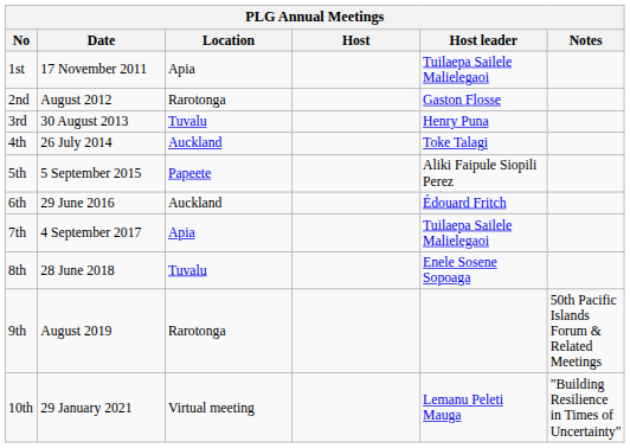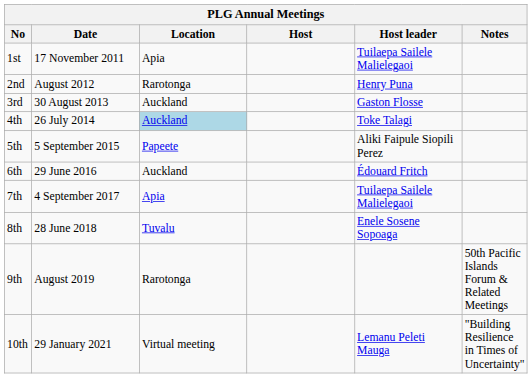2nd | Host leader: Gaston Flosse -> Henry Puna
3rd | Location: Tuvalu -> Auckland
3rd | Host leader: Henry Puna -> Gaston Flosse
4th | Location: no background -> lightblue background
